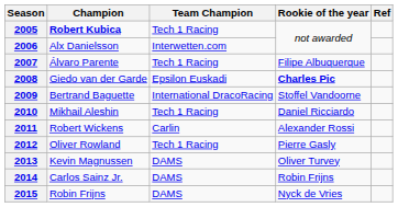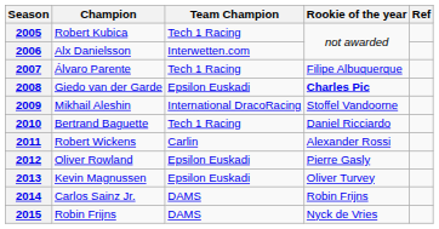2005 | Champion: bold -> normal
2009 | Champion: Bertrand Baguette -> Mikhail Aleshin
2010 | Champion: Mikhail Aleshin -> Bertrand Baguette
2012 | Team Champion: Tech 1 Racing -> Epsilon Euskadi
2013 | Team Champion: DAMS -> Epsilon Euskadi
